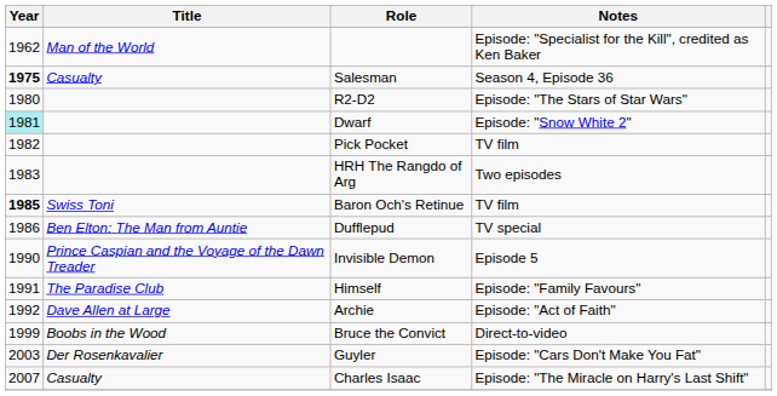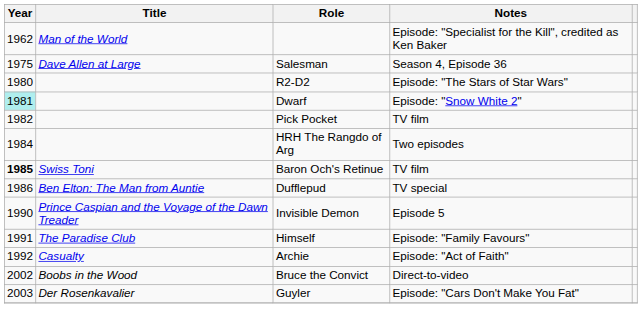Salesman | Year: bold -> normal
Salesman | Title: Casualty -> Dave Allen at Large
HRH The Rangdo of Arg | Year: 1983 -> 1984
Archie | Title: Dave Allen at Large -> Casualty
Bruce the Convict | Year: 1999 -> 2002
- row: 2007 | Casualty | Charles Isaac | Episode: "The Miracle on Harry's Last Shift"
